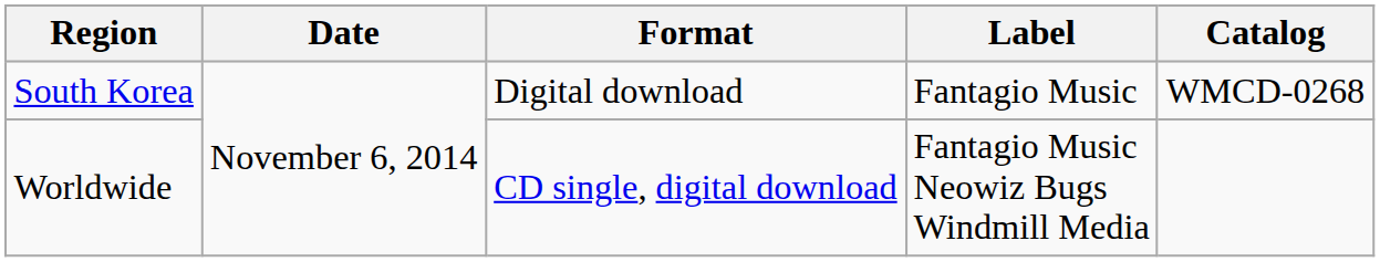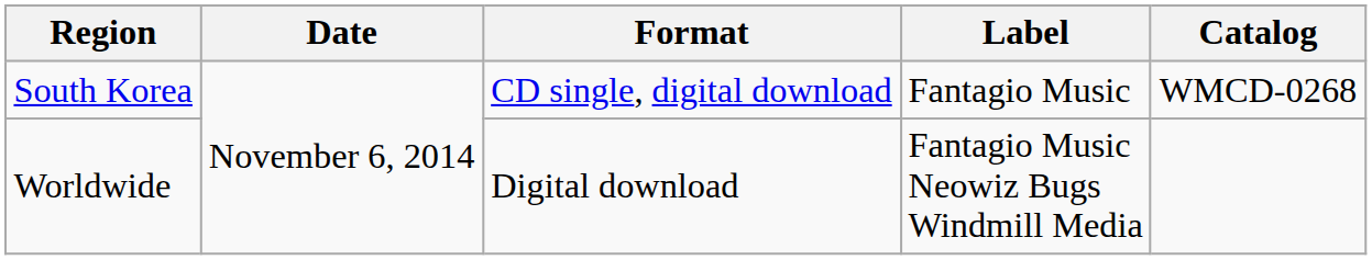South Korea | Format: Digital download -> CD single, digital download
Worldwide | Format: CD single, digital download -> Digital download
